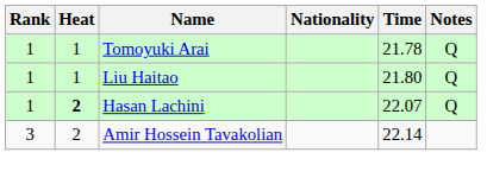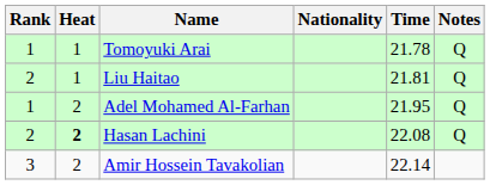Liu Haitao | Rank: 1 -> 2
Liu Haitao | Time: 21.80 -> 21.81
+ row: 1 | 2 | Adel Mohamed Al-Farhan | 21.95 | Q
Hasan Lachini | Rank: 1 -> 2
Hasan Lachini | Time: 22.07 -> 22.08
